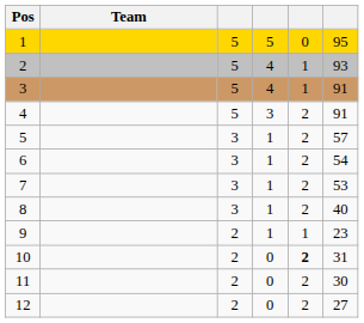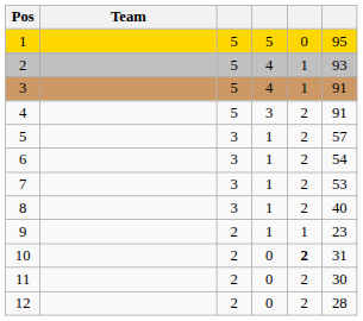12 | column 6: 27 -> 28
